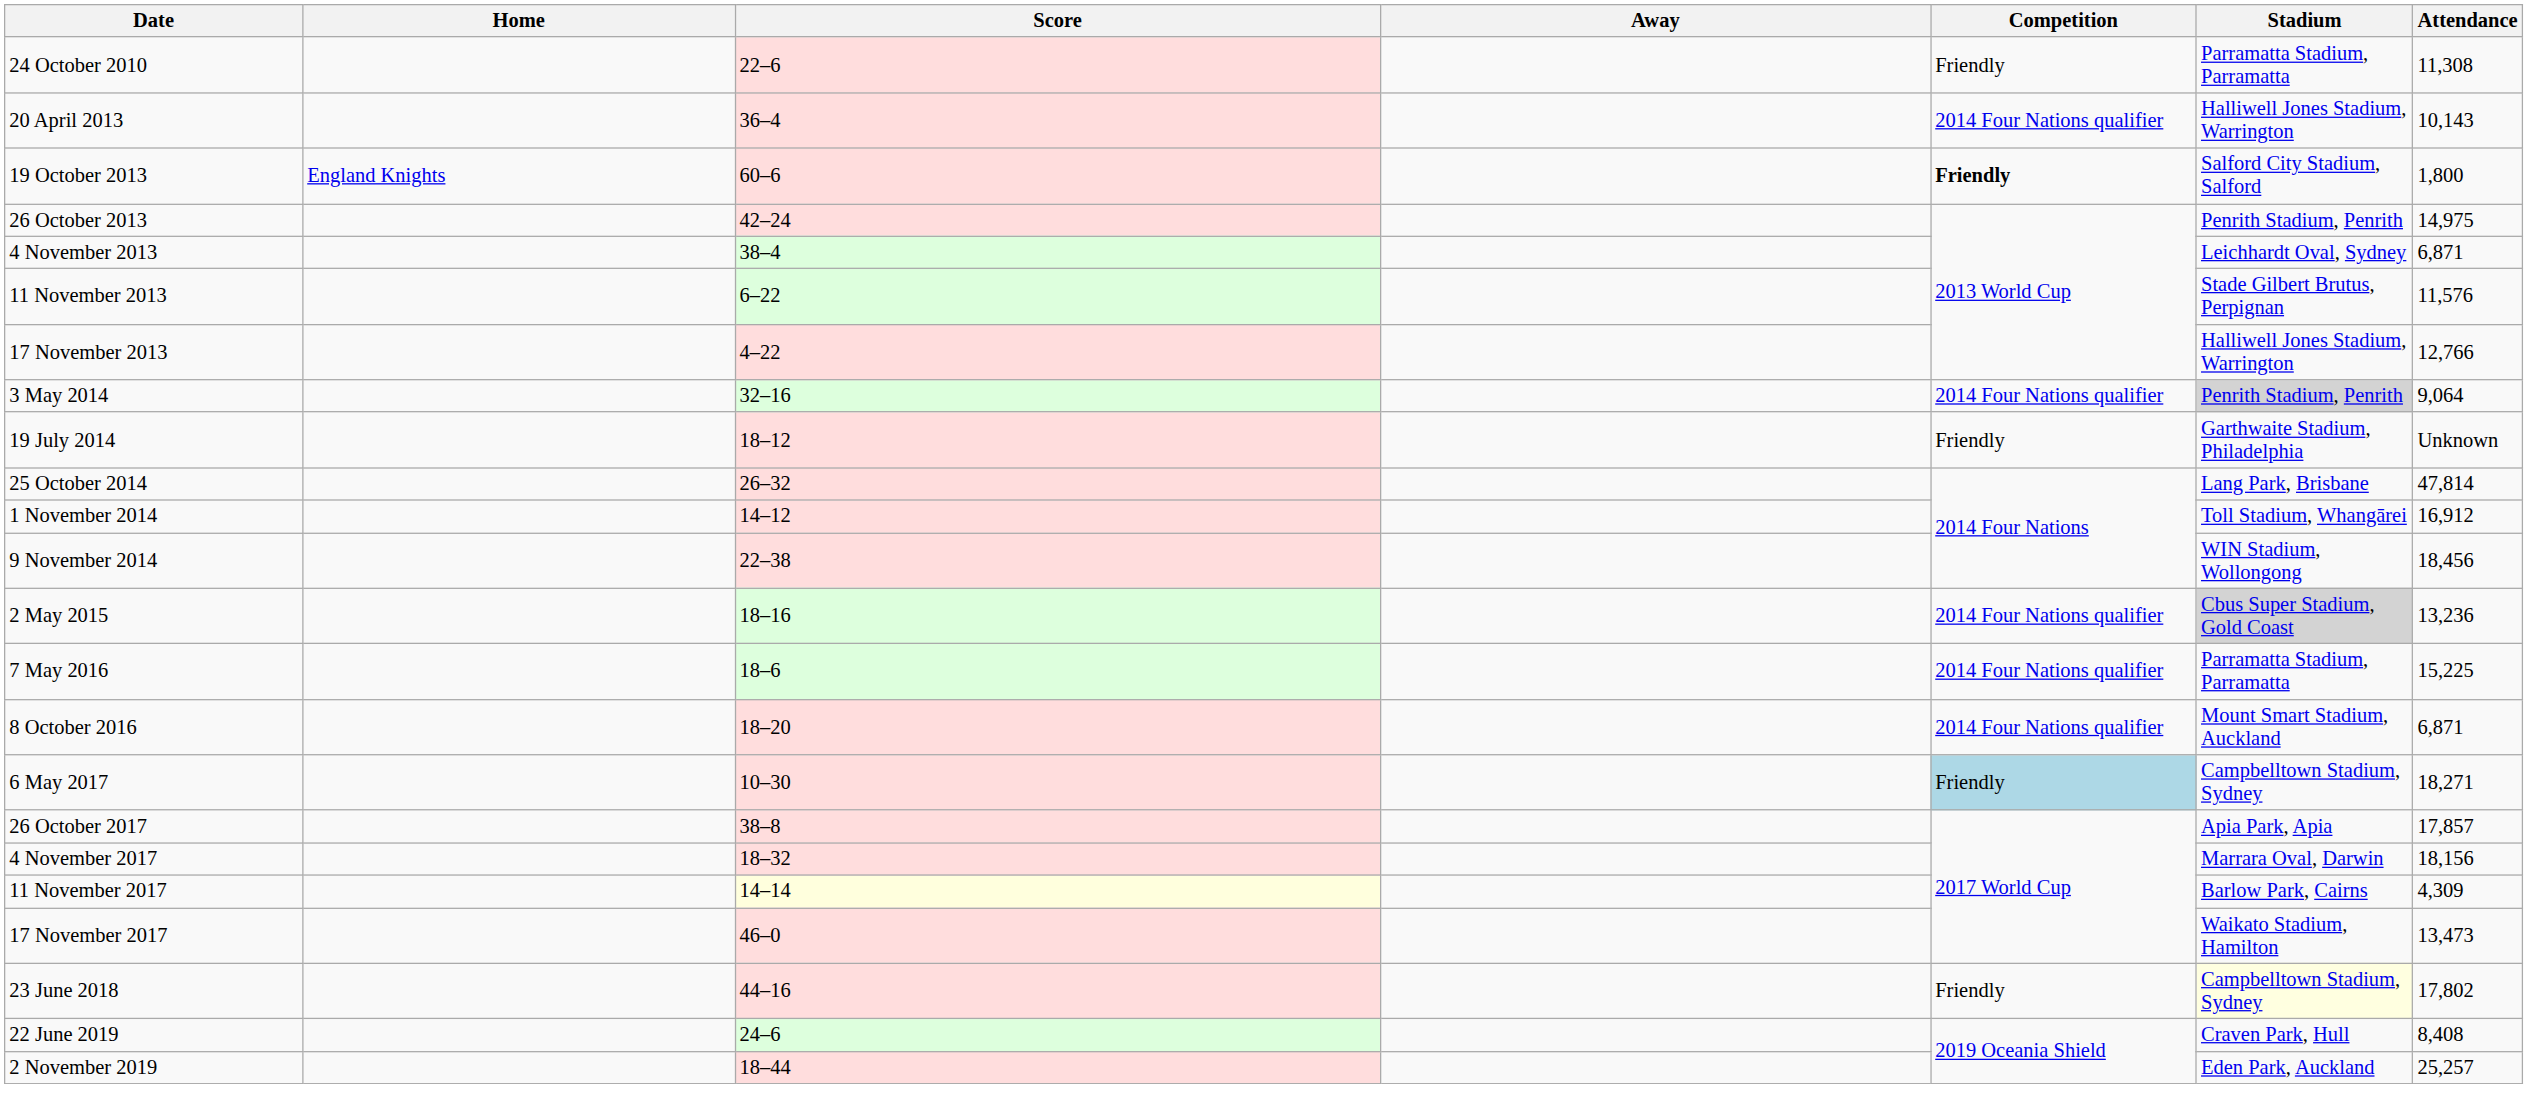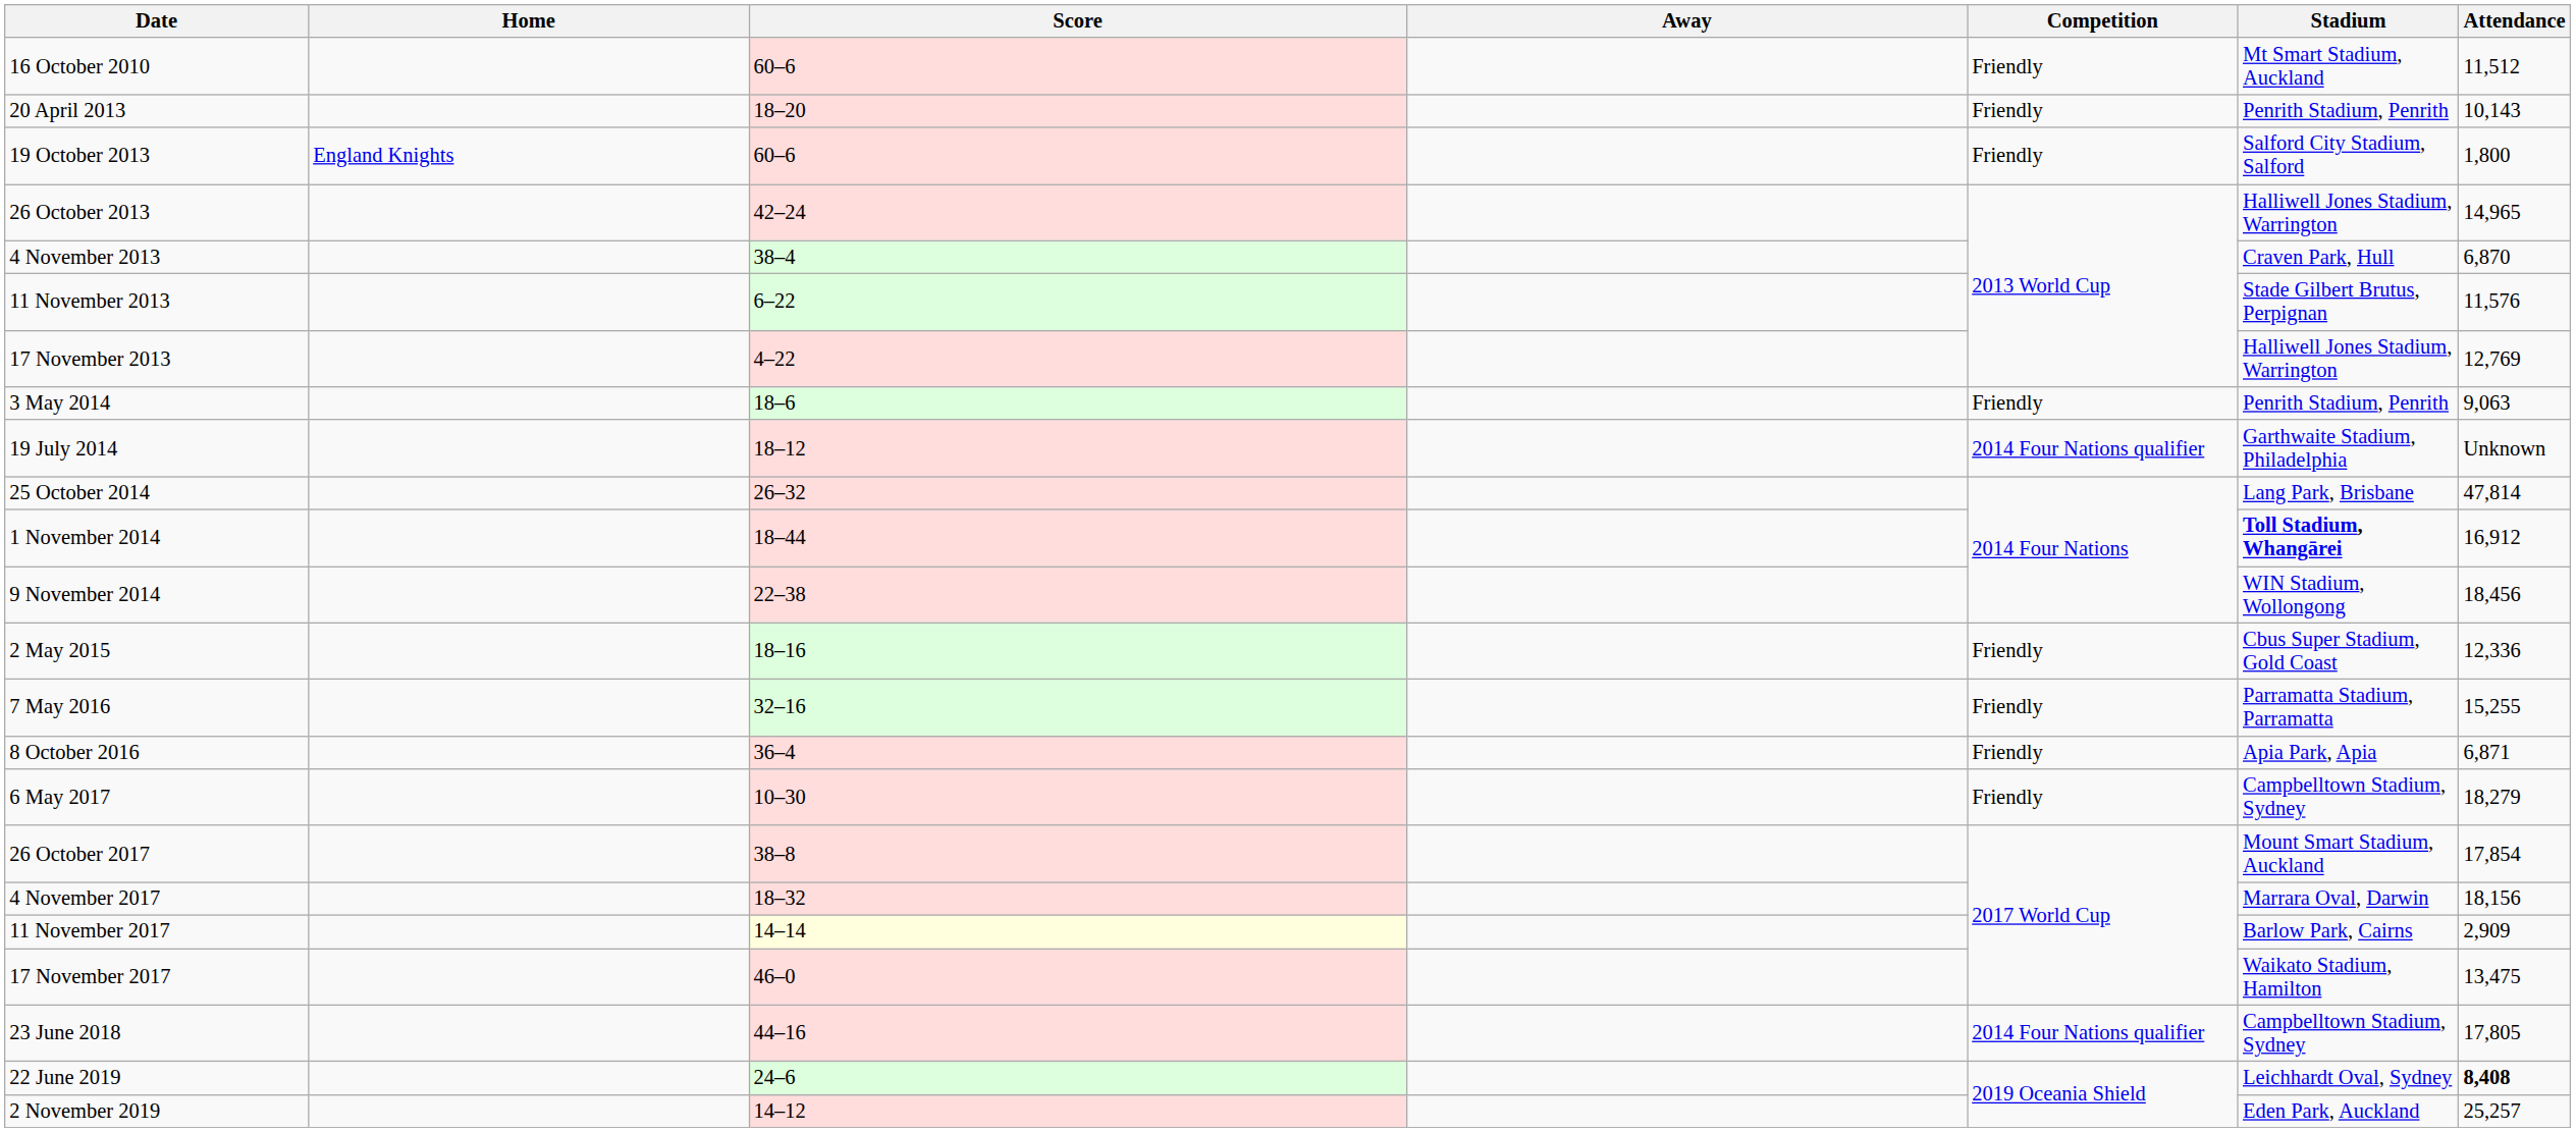+ row: 16 October 2010 | 60–6 | Friendly | Mt Smart Stadium, Auckland | 11,512
- row: 24 October 2010 | 22–6 | Friendly | Parramatta Stadium, Parramatta | 11,308
20 April 2013 | Score: 36–4 -> 18–20
20 April 2013 | Competition: 2014 Four Nations qualifier -> Friendly
20 April 2013 | Stadium: Halliwell Jones Stadium, Warrington -> Penrith Stadium, Penrith
19 October 2013 | Competition: bold -> normal
26 October 2013 | Stadium: Penrith Stadium, Penrith -> Halliwell Jones Stadium, Warrington
26 October 2013 | Attendance: 14,975 -> 14,965
4 November 2013 | Stadium: Leichhardt Oval, Sydney -> Craven Park, Hull
4 November 2013 | Attendance: 6,871 -> 6,870
17 November 2013 | Attendance: 12,766 -> 12,769
3 May 2014 | Score: 32–16 -> 18–6
3 May 2014 | Competition: 2014 Four Nations qualifier -> Friendly
3 May 2014 | Stadium: lightgrey background -> no background
3 May 2014 | Attendance: 9,064 -> 9,063
19 July 2014 | Competition: Friendly -> 2014 Four Nations qualifier
1 November 2014 | Score: 14–12 -> 18–44
1 November 2014 | Stadium: normal -> bold
2 May 2015 | Competition: 2014 Four Nations qualifier -> Friendly
2 May 2015 | Stadium: lightgrey background -> no background
2 May 2015 | Attendance: 13,236 -> 12,336
7 May 2016 | Score: 18–6 -> 32–16
7 May 2016 | Competition: 2014 Four Nations qualifier -> Friendly
7 May 2016 | Attendance: 15,225 -> 15,255
8 October 2016 | Score: 18–20 -> 36–4
8 October 2016 | Competition: 2014 Four Nations qualifier -> Friendly
8 October 2016 | Stadium: Mount Smart Stadium, Auckland -> Apia Park, Apia
6 May 2017 | Competition: lightblue background -> no background
6 May 2017 | Attendance: 18,271 -> 18,279
26 October 2017 | Stadium: Apia Park, Apia -> Mount Smart Stadium, Auckland
26 October 2017 | Attendance: 17,857 -> 17,854
11 November 2017 | Attendance: 4,309 -> 2,909
17 November 2017 | Attendance: 13,473 -> 13,475
23 June 2018 | Competition: Friendly -> 2014 Four Nations qualifier
23 June 2018 | Stadium: lightyellow background -> no background
23 June 2018 | Attendance: 17,802 -> 17,805
22 June 2019 | Stadium: Craven Park, Hull -> Leichhardt Oval, Sydney
22 June 2019 | Attendance: normal -> bold
2 November 2019 | Score: 18–44 -> 14–12
